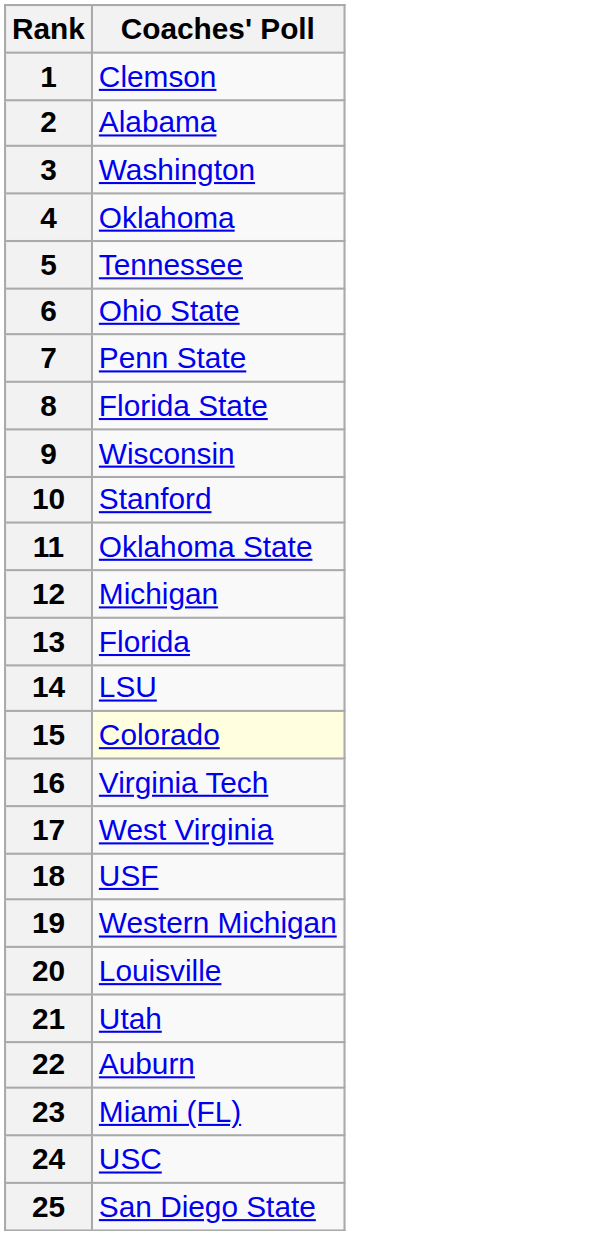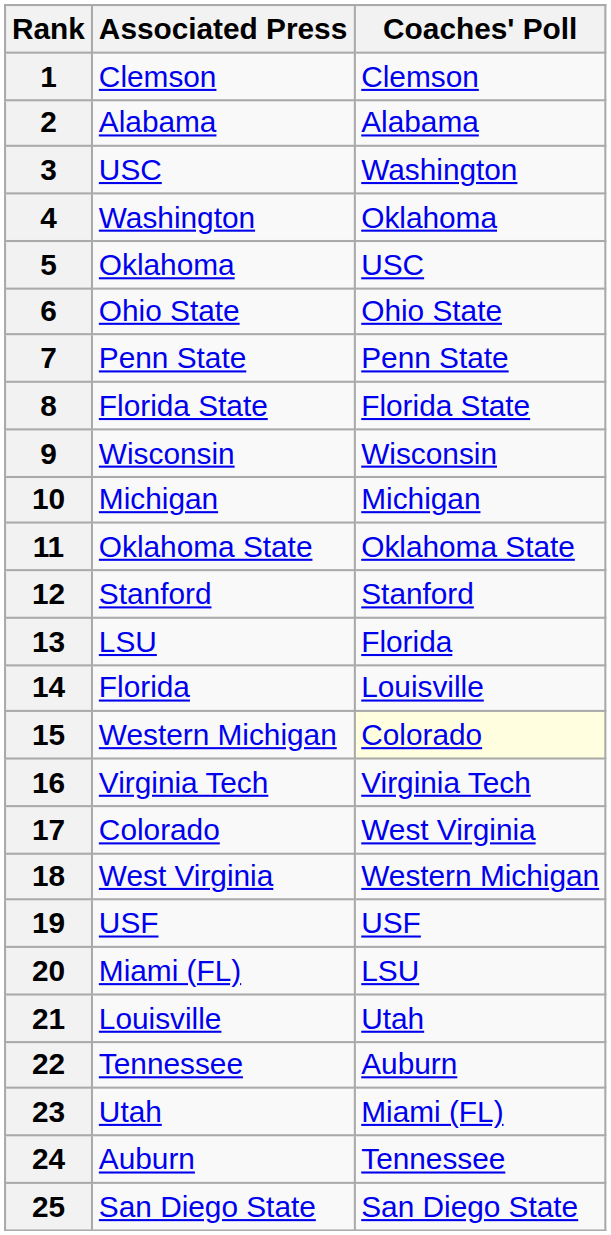+ column: Associated Press | Clemson | Alabama | USC | Washington | Oklahoma | Ohio State | Penn State | Florida State | Wisconsin | Michigan | Oklahoma State | Stanford | LSU | Florida | Western Michigan | Virginia Tech | Colorado | West Virginia | USF | Miami (FL) | Louisville | Tennessee | Utah | Auburn | San Diego State
5 | Coaches' Poll: Tennessee -> USC
10 | Coaches' Poll: Stanford -> Michigan
12 | Coaches' Poll: Michigan -> Stanford
14 | Coaches' Poll: LSU -> Louisville
18 | Coaches' Poll: USF -> Western Michigan
19 | Coaches' Poll: Western Michigan -> USF
20 | Coaches' Poll: Louisville -> LSU
24 | Coaches' Poll: USC -> Tennessee
